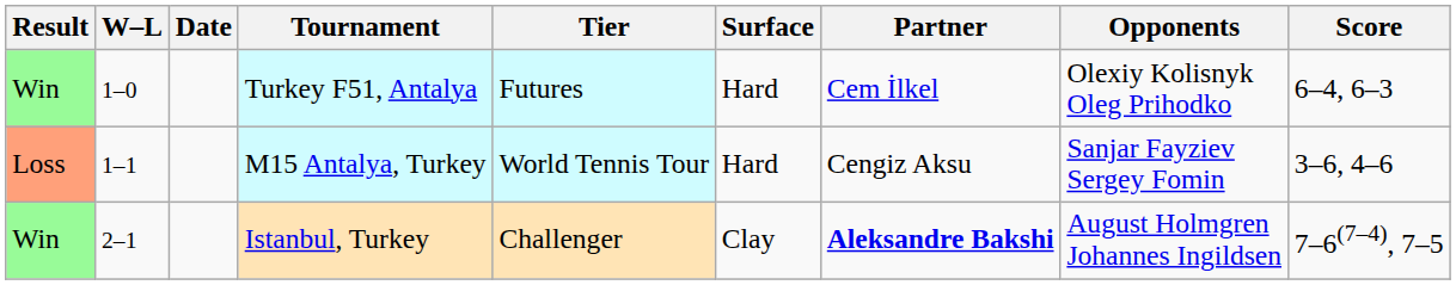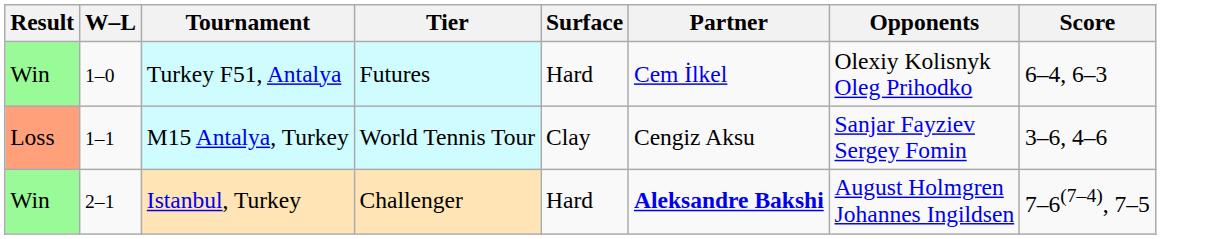- column: Date
M15 Antalya, Turkey | Surface: Hard -> Clay
Istanbul, Turkey | Surface: Clay -> Hard
